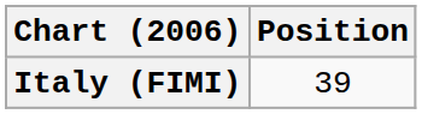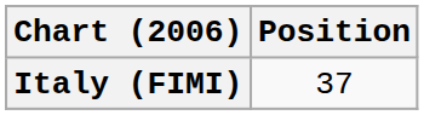Italy (FIMI) | Position: 39 -> 37
